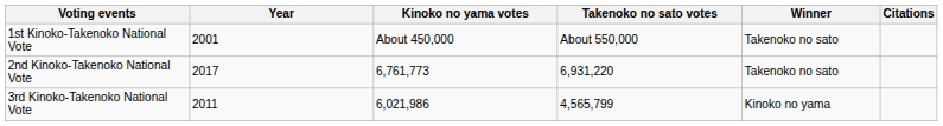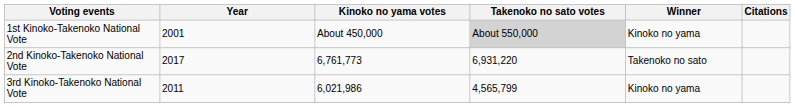1st Kinoko-Takenoko National Vote | Takenoko no sato votes: no background -> lightgrey background
1st Kinoko-Takenoko National Vote | Winner: Takenoko no sato -> Kinoko no yama
